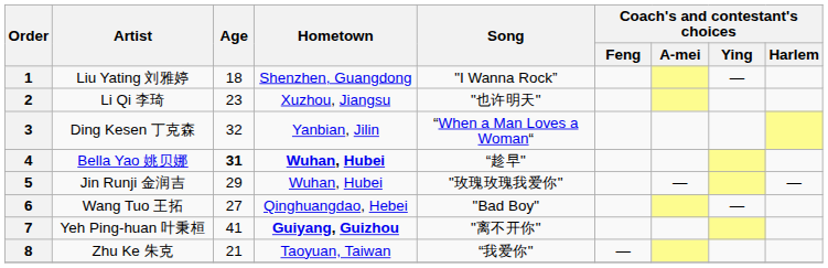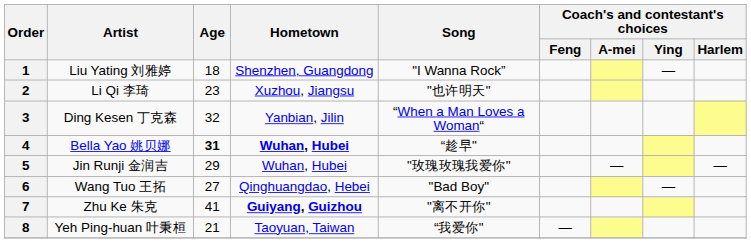7 | Artist: Yeh Ping-huan 叶秉桓 -> Zhu Ke 朱克
8 | Artist: Zhu Ke 朱克 -> Yeh Ping-huan 叶秉桓
